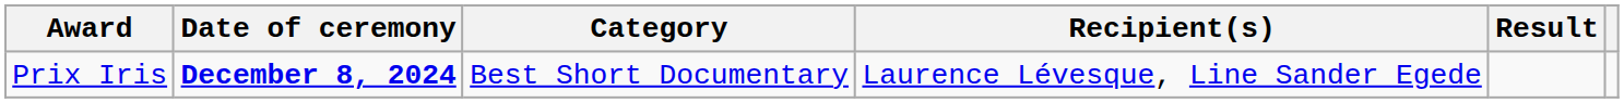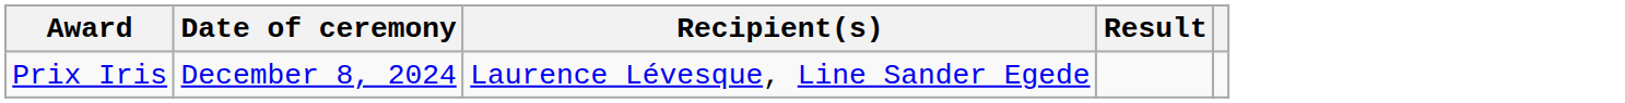- column: Category | Best Short Documentary
Prix Iris | Date of ceremony: bold -> normal
